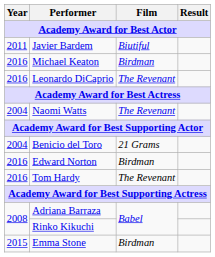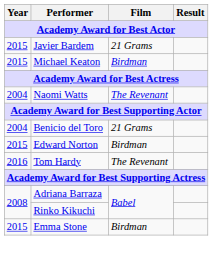Javier Bardem | Year: 2011 -> 2015
Javier Bardem | Film: Biutiful -> 21 Grams
Michael Keaton | Year: 2016 -> 2015
- row: 2016 | Leonardo DiCaprio | The Revenant
Edward Norton | Year: 2016 -> 2015
